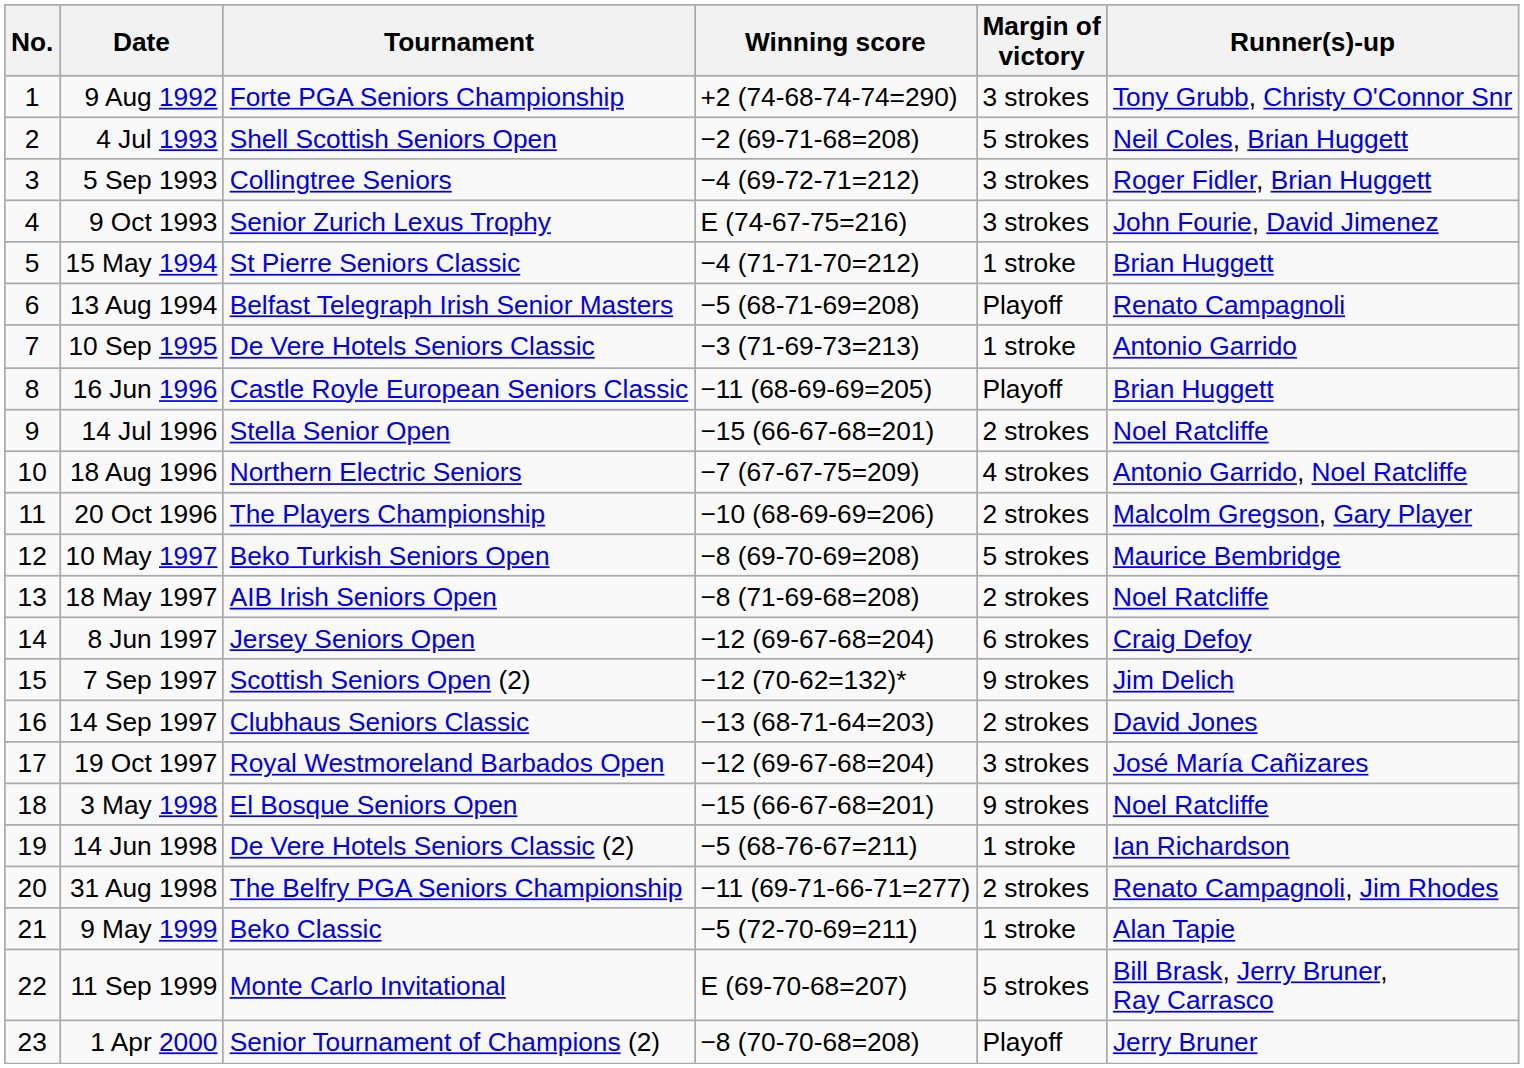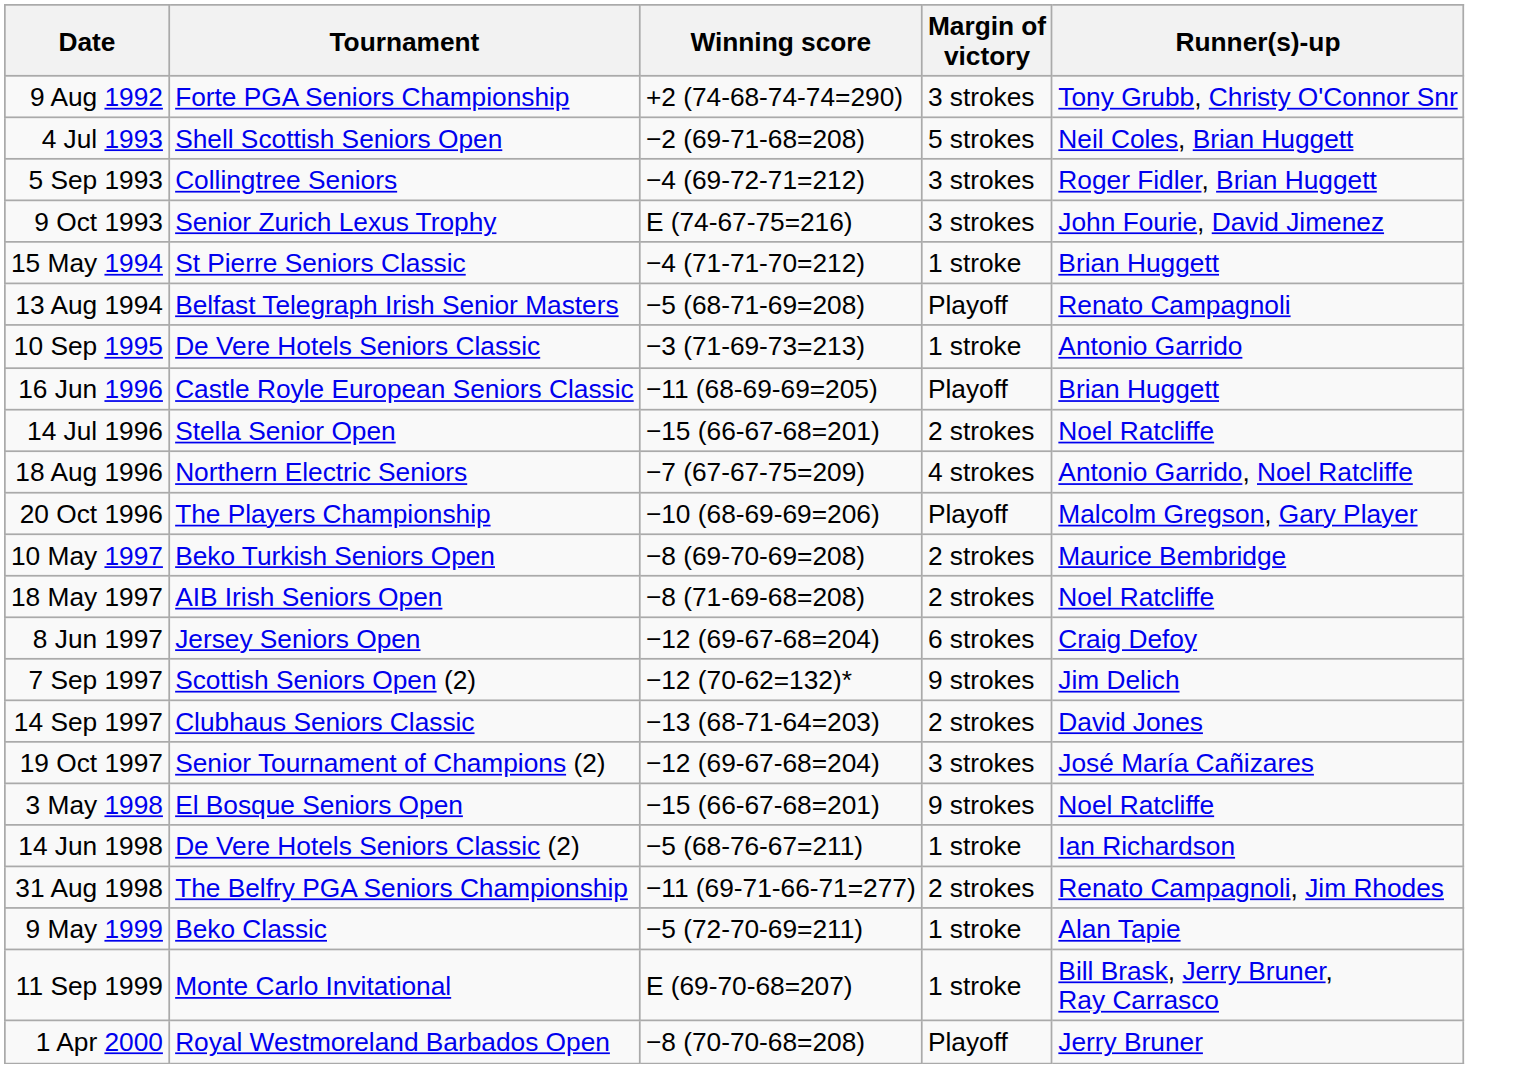- column: No. | 1 | 2 | 3 | 4 | 5 | 6 | 7 | 8 | 9 | 10 | 11 | 12 | 13 | 14 | 15 | 16 | 17 | 18 | 19 | 20 | 21 | 22 | 23
20 Oct 1996 | Margin of victory: 2 strokes -> Playoff
10 May 1997 | Margin of victory: 5 strokes -> 2 strokes
19 Oct 1997 | Tournament: Royal Westmoreland Barbados Open -> Senior Tournament of Champions (2)
11 Sep 1999 | Margin of victory: 5 strokes -> 1 stroke
1 Apr 2000 | Tournament: Senior Tournament of Champions (2) -> Royal Westmoreland Barbados Open
